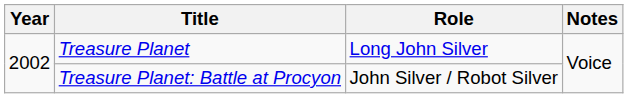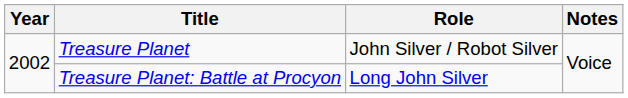Treasure Planet | Role: Long John Silver -> John Silver / Robot Silver
Treasure Planet: Battle at Procyon | Role: John Silver / Robot Silver -> Long John Silver
